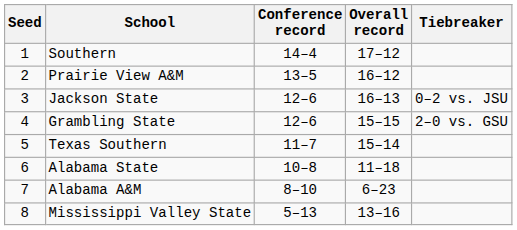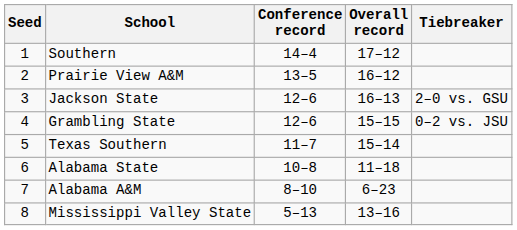Jackson State | Tiebreaker: 0–2 vs. JSU -> 2–0 vs. GSU
Grambling State | Tiebreaker: 2–0 vs. GSU -> 0–2 vs. JSU
